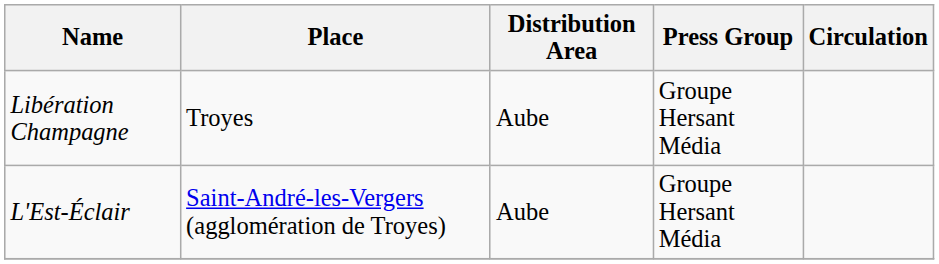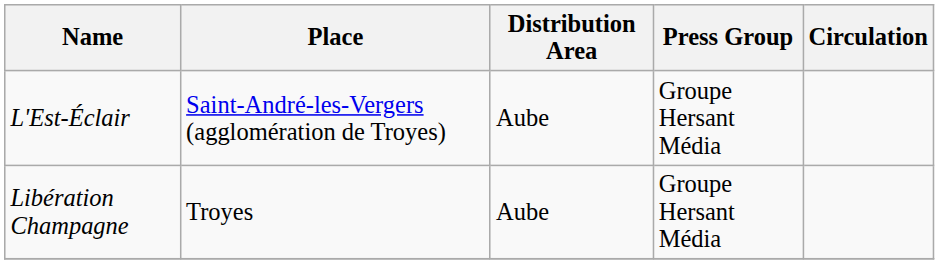rows swapped: L'Est-Éclair <-> Libération Champagne
